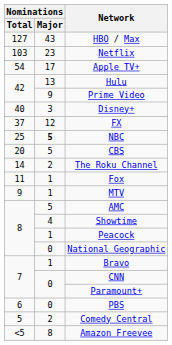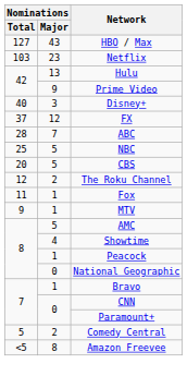- row: 54 | 17 | Apple TV+
+ row: 28 | 7 | ABC
NBC | Nominations / Major: bold -> normal
The Roku Channel | Nominations / Total: 14 -> 12
- row: 6 | 0 | PBS
